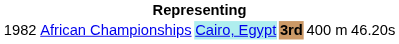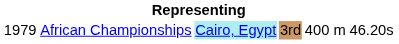African Championships | column 1: 1982 -> 1979
African Championships | column 4: bold -> normal
